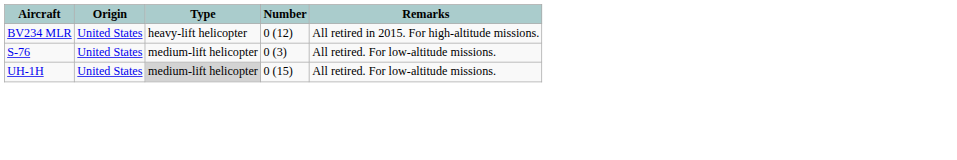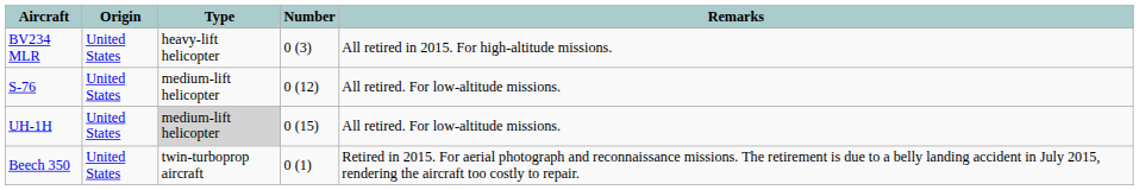BV234 MLR | Number: 0 (12) -> 0 (3)
S-76 | Number: 0 (3) -> 0 (12)
+ row: Beech 350 | United States | twin-turboprop aircraft | 0 (1) | Retired in 2015. For aerial photograph and reconnaissance missions. The retirement is due to a belly landing accident in July 2015, rendering the aircraft too costly to repair.
